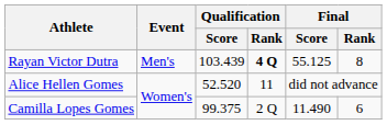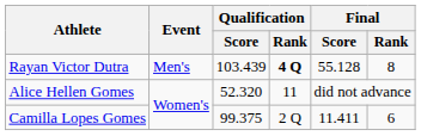Rayan Victor Dutra | Final / Score: 55.125 -> 55.128
Alice Hellen Gomes | Qualification / Score: 52.520 -> 52.320
Camilla Lopes Gomes | Final / Score: 11.490 -> 11.411
